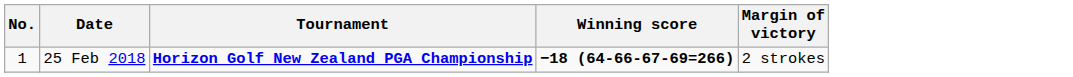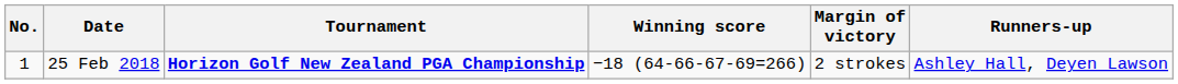+ column: Runners-up | Ashley Hall, Deyen Lawson
25 Feb 2018 | Winning score: bold -> normal
